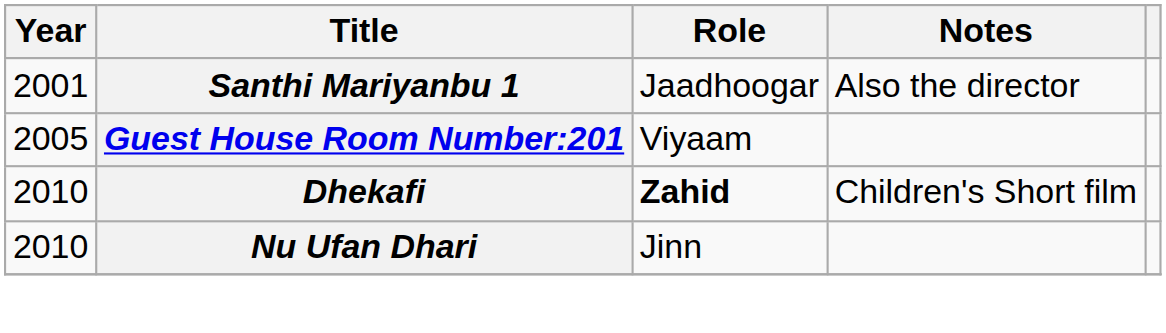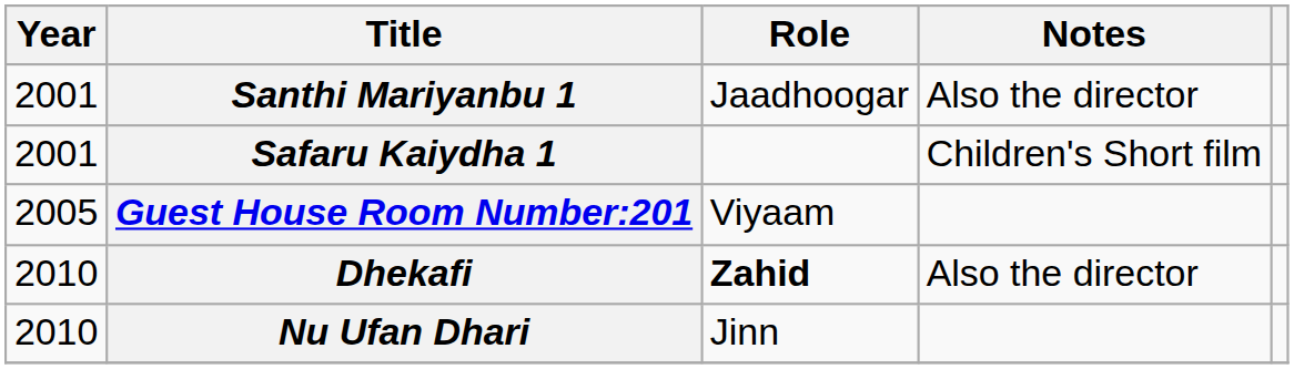+ row: 2001 | Safaru Kaiydha 1 | Children's Short film
Dhekafi | Notes: Children's Short film -> Also the director
